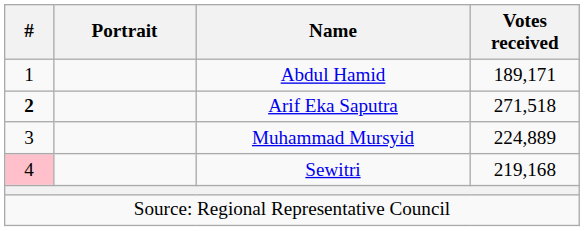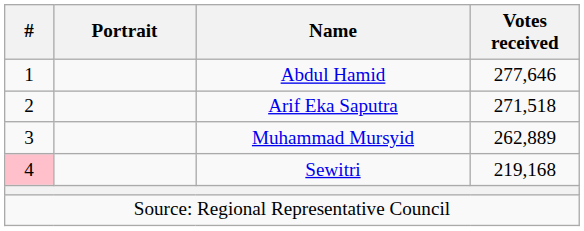Abdul Hamid | Votes received: 189,171 -> 277,646
Arif Eka Saputra | #: bold -> normal
Muhammad Mursyid | Votes received: 224,889 -> 262,889
